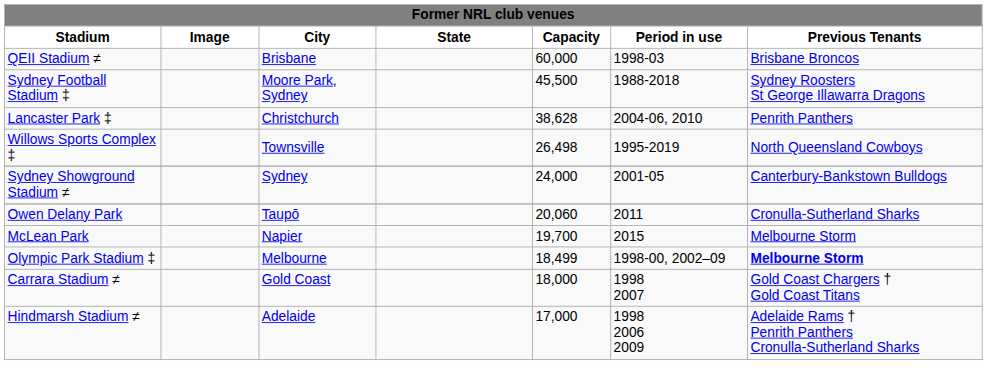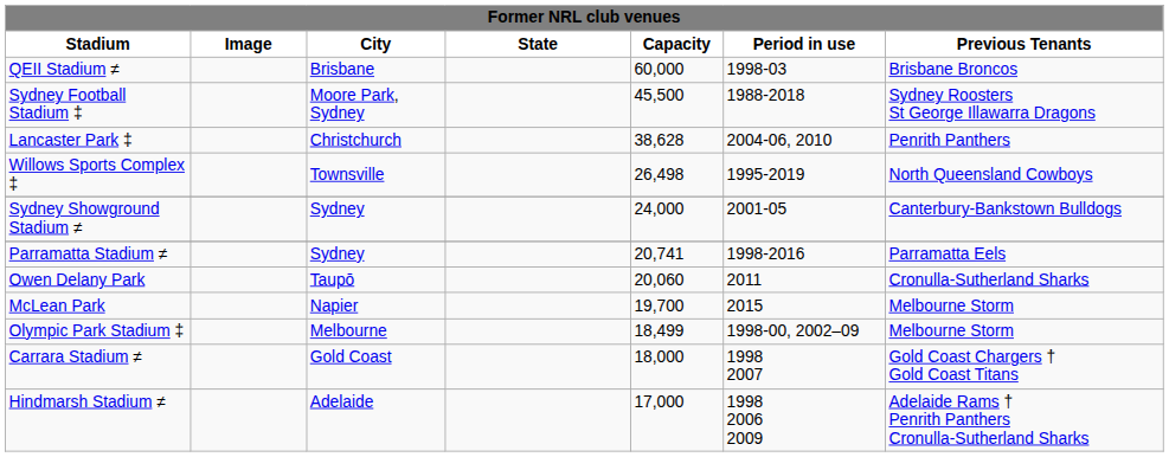+ row: Parramatta Stadium ≠ | Sydney | 20,741 | 1998-2016 | Parramatta Eels
Olympic Park Stadium ‡ | Previous Tenants: bold -> normal
